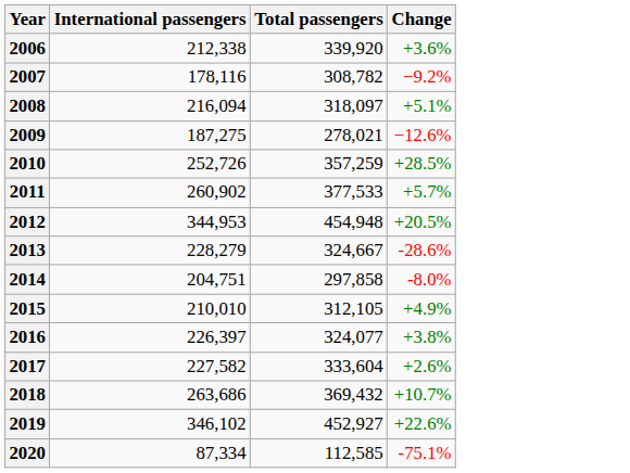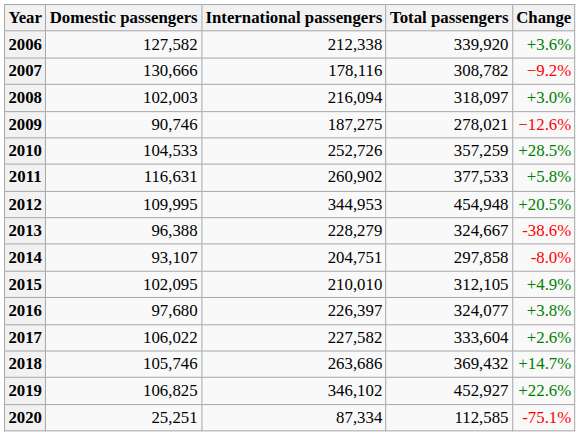+ column: Domestic passengers | 127,582 | 130,666 | 102,003 | 90,746 | 104,533 | 116,631 | 109,995 | 96,388 | 93,107 | 102,095 | 97,680 | 106,022 | 105,746 | 106,825 | 25,251
2008 | Change: +5.1% -> +3.0%
2011 | Change: +5.7% -> +5.8%
2013 | Change: -28.6% -> -38.6%
2018 | Change: +10.7% -> +14.7%
